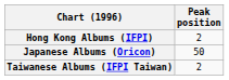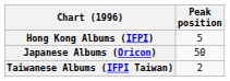Hong Kong Albums (IFPI) | Peak position: 2 -> 5
